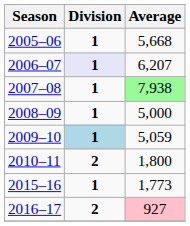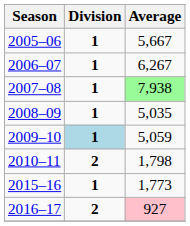2005–06 | Average: 5,668 -> 5,667
2006–07 | Division: lavender background -> no background
2006–07 | Average: 6,207 -> 6,267
2008–09 | Average: 5,000 -> 5,035
2010–11 | Average: 1,800 -> 1,798
